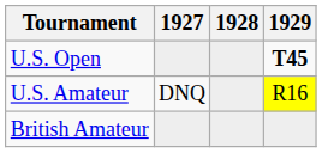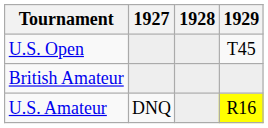U.S. Open | 1929: bold -> normal
rows swapped: U.S. Amateur <-> British Amateur
